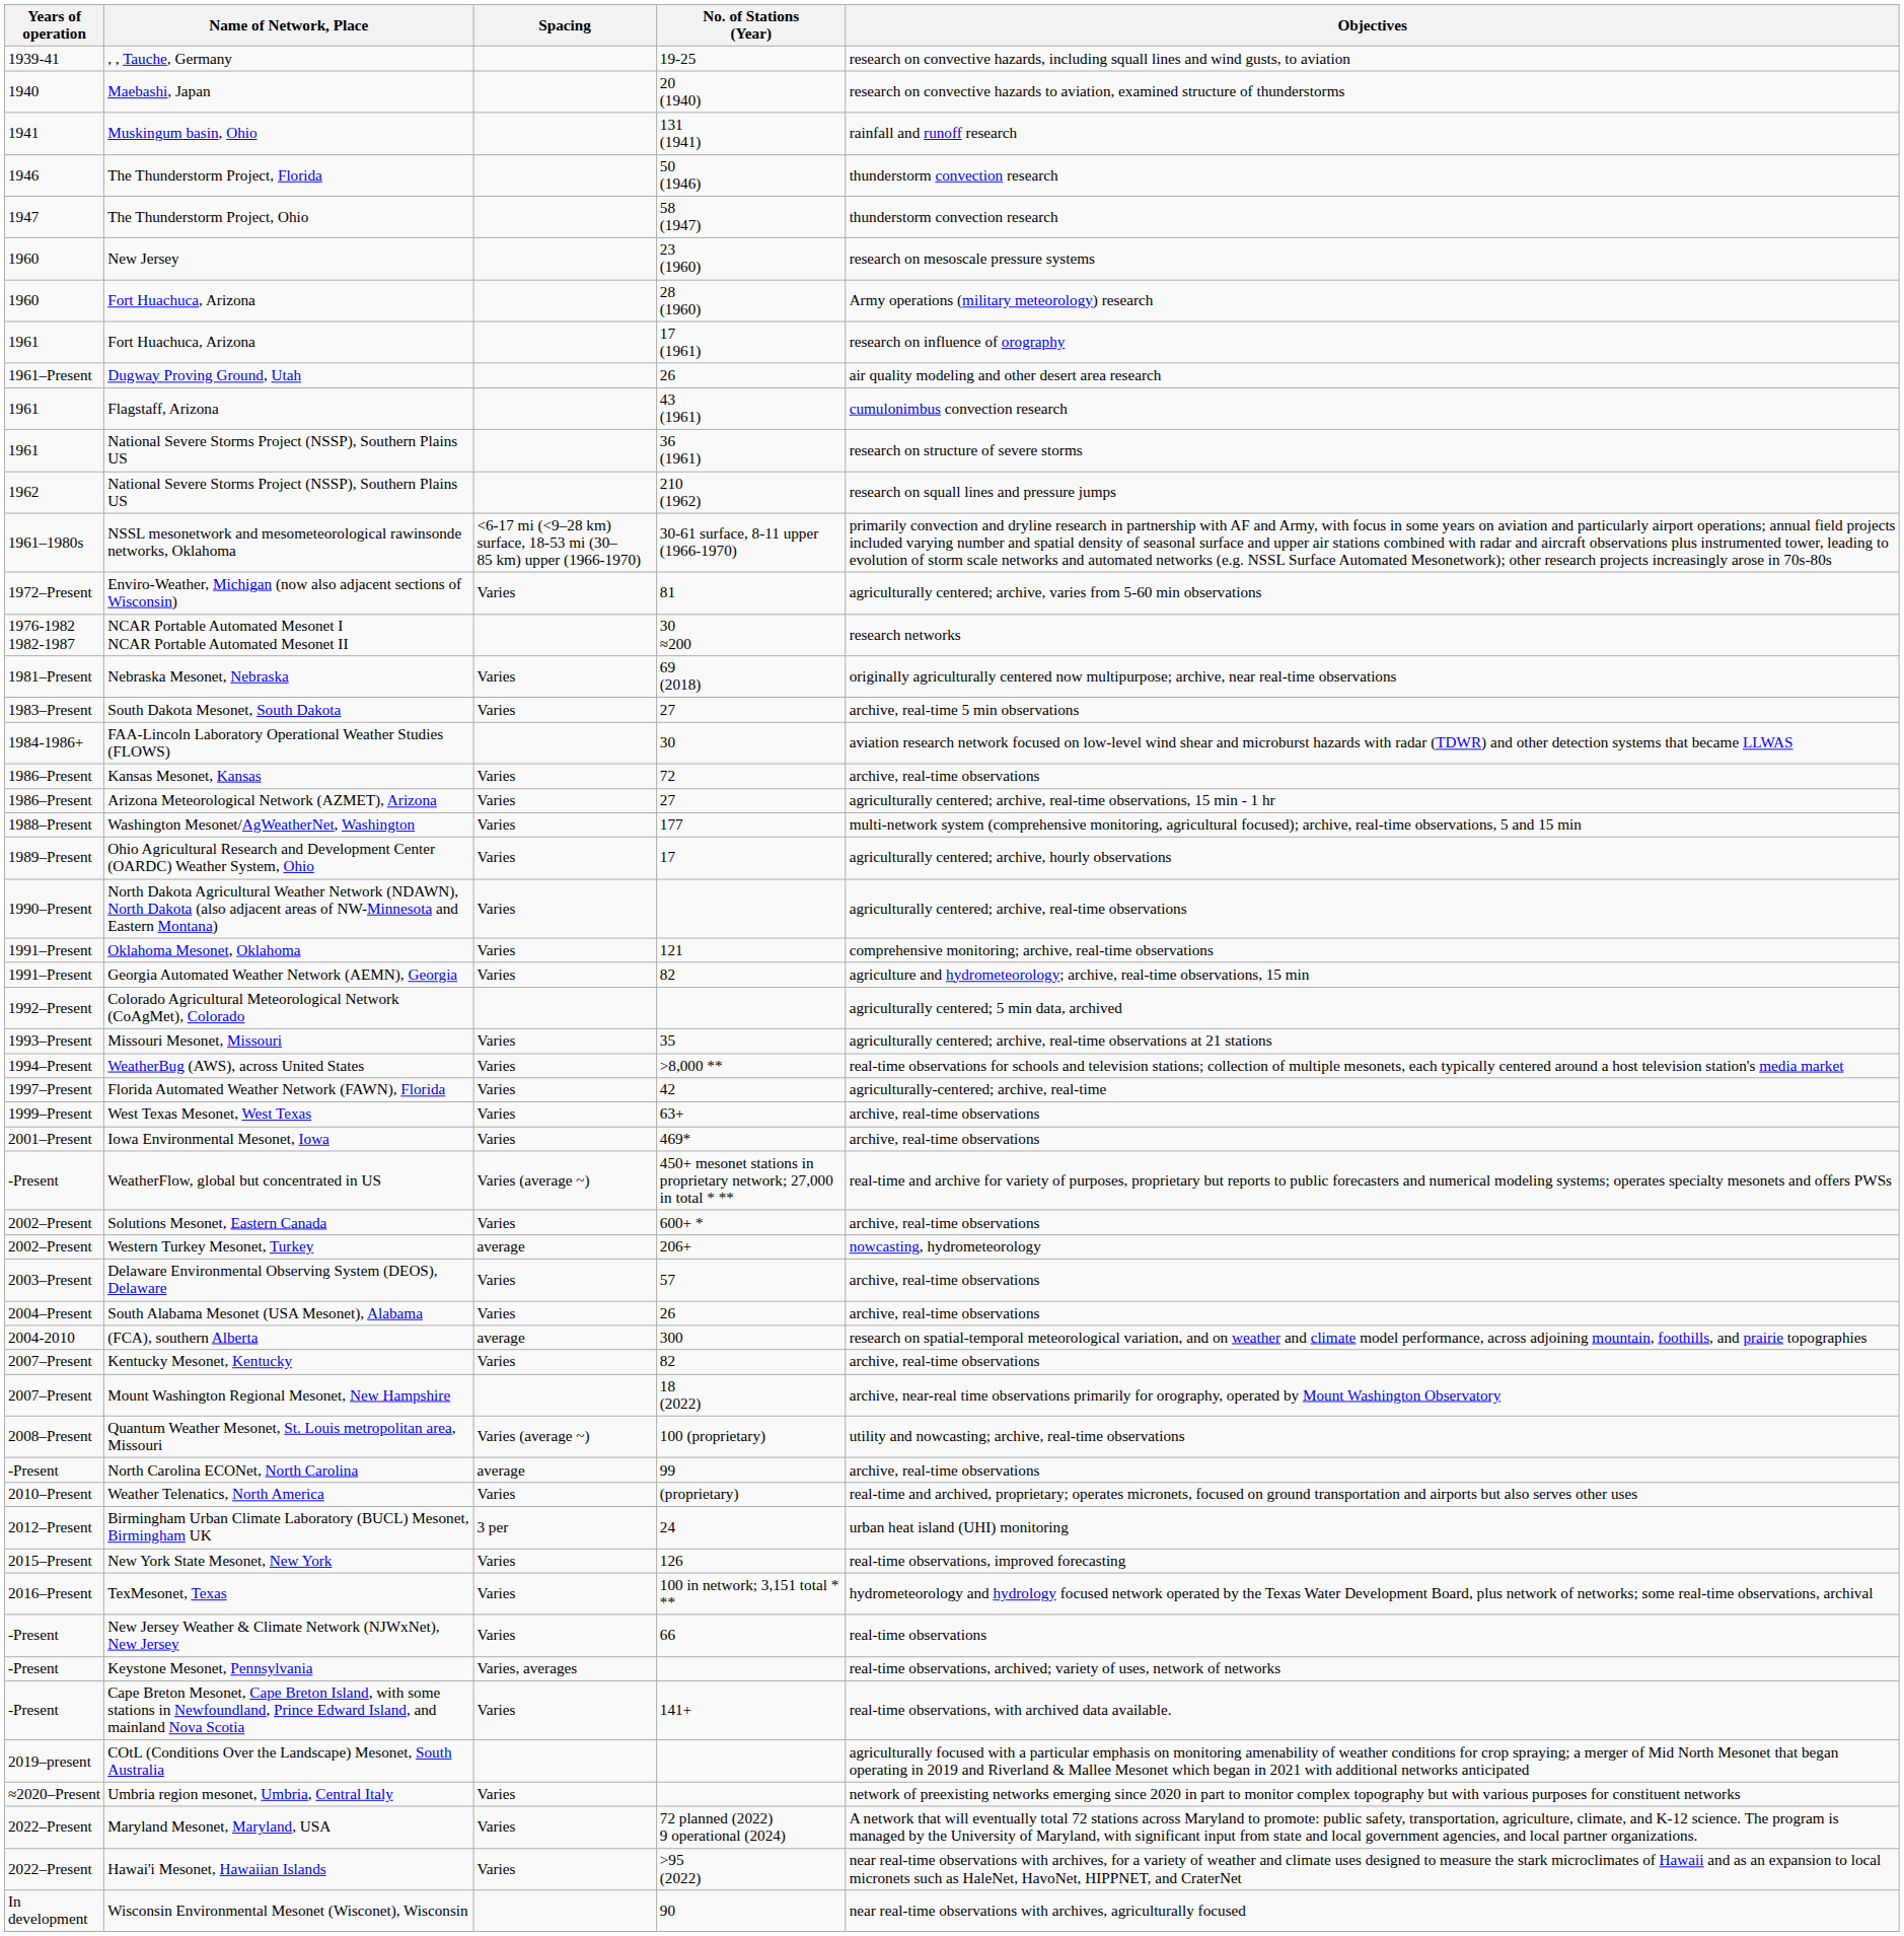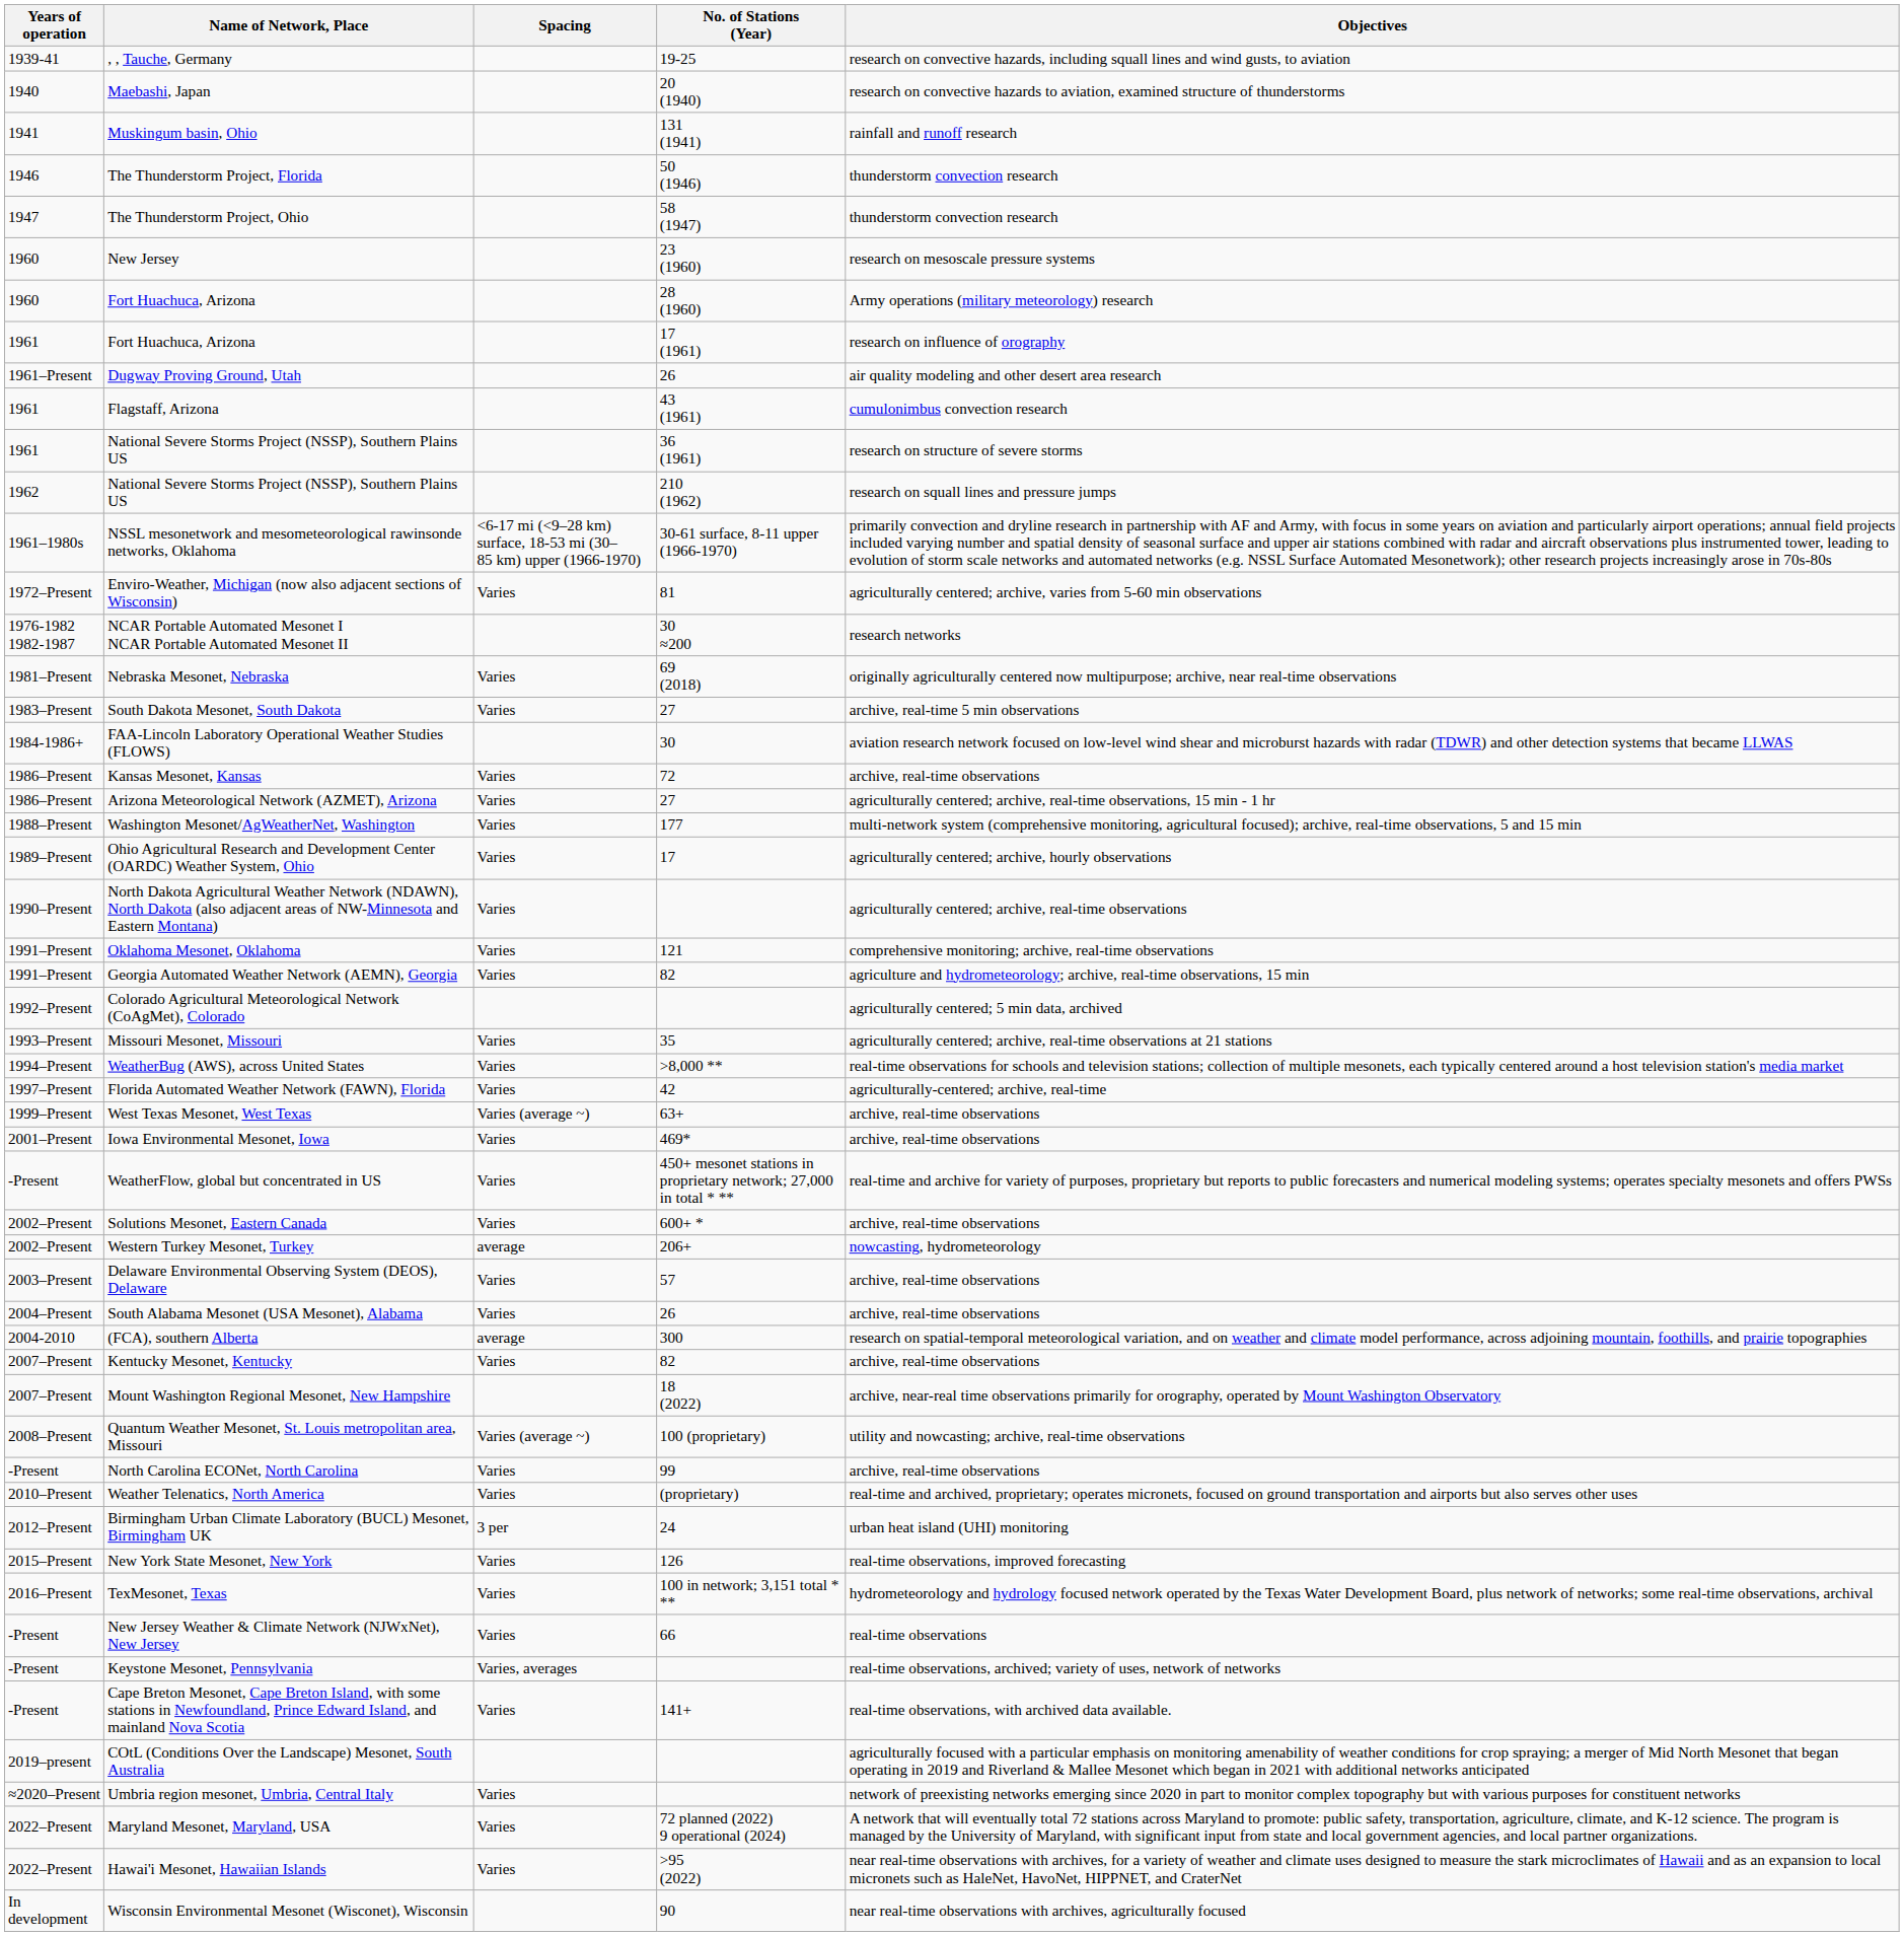West Texas Mesonet, West Texas | Spacing: Varies -> Varies (average ~)
WeatherFlow, global but concentrated in US | Spacing: Varies (average ~) -> Varies
North Carolina ECONet, North Carolina | Spacing: average -> Varies
